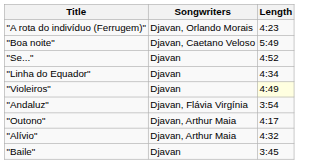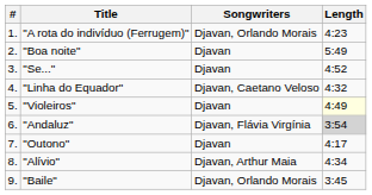+ column: # | 1. | 2. | 3. | 4. | 5. | 6. | 7. | 8. | 9.
"Boa noite" | Songwriters: Djavan, Caetano Veloso -> Djavan
"Linha do Equador" | Songwriters: Djavan -> Djavan, Caetano Veloso
"Linha do Equador" | Length: 4:34 -> 4:32
"Andaluz" | Length: no background -> lightgrey background
"Outono" | Songwriters: Djavan, Arthur Maia -> Djavan
"Alívio" | Length: 4:32 -> 4:34
"Baile" | Songwriters: Djavan -> Djavan, Orlando Morais
